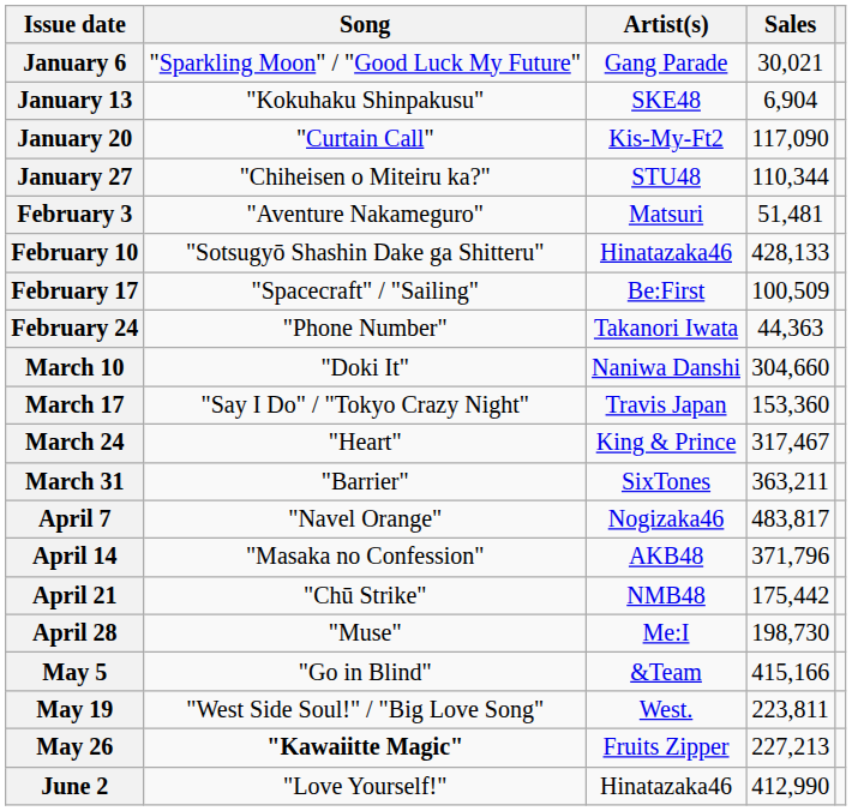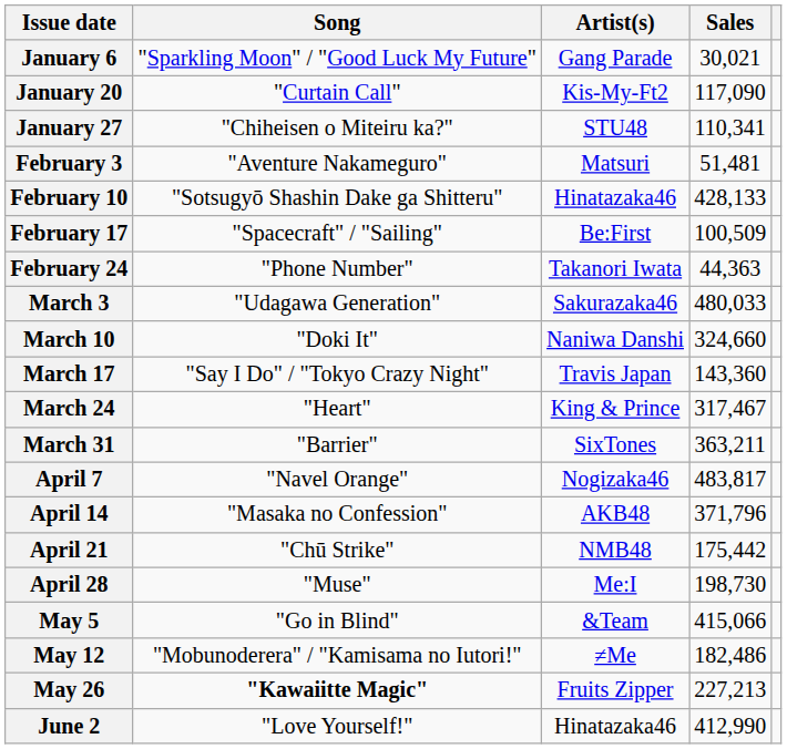- row: January 13 | "Kokuhaku Shinpakusu" | SKE48 | 6,904
January 27 | Sales: 110,344 -> 110,341
+ row: March 3 | "Udagawa Generation" | Sakurazaka46 | 480,033
March 10 | Sales: 304,660 -> 324,660
March 17 | Sales: 153,360 -> 143,360
May 5 | Sales: 415,166 -> 415,066
+ row: May 12 | "Mobunoderera" / "Kamisama no Iutori!" | ≠Me | 182,486
- row: May 19 | "West Side Soul!" / "Big Love Song" | West. | 223,811
